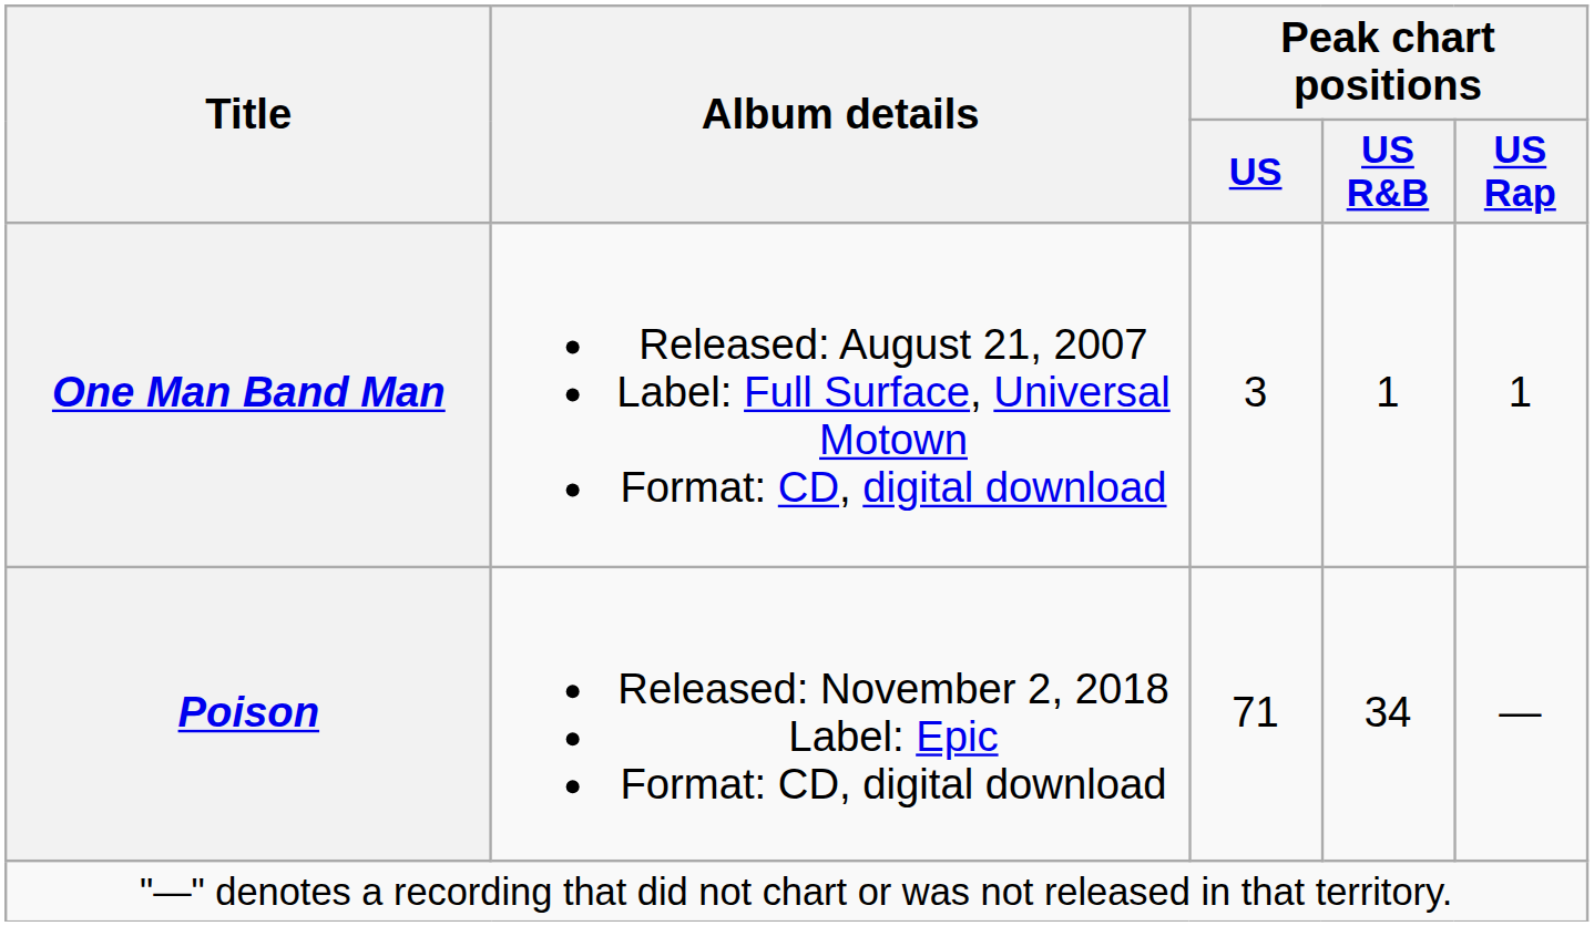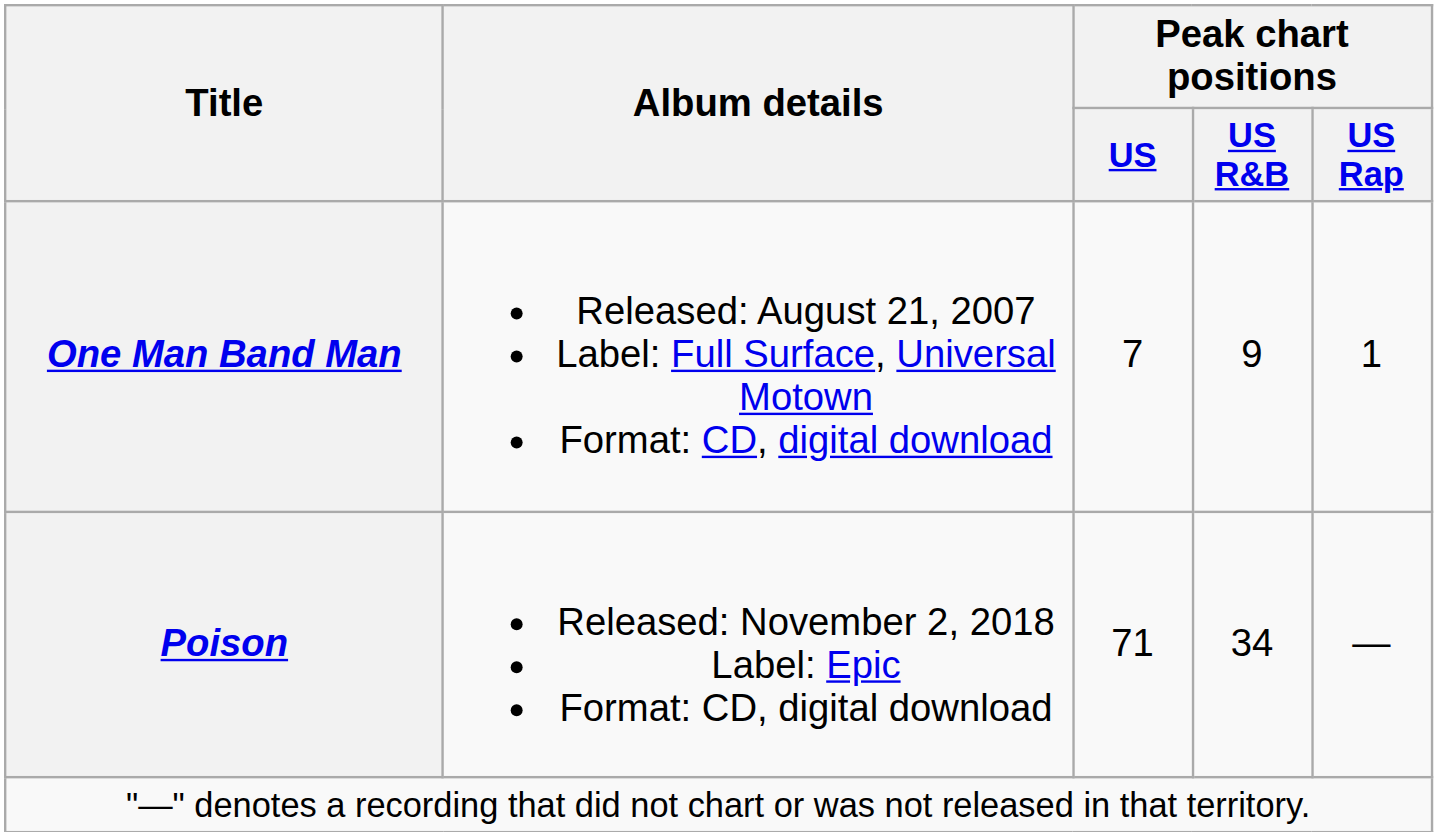One Man Band Man | Peak chart positions / US: 3 -> 7
One Man Band Man | Peak chart positions / US R&B: 1 -> 9
